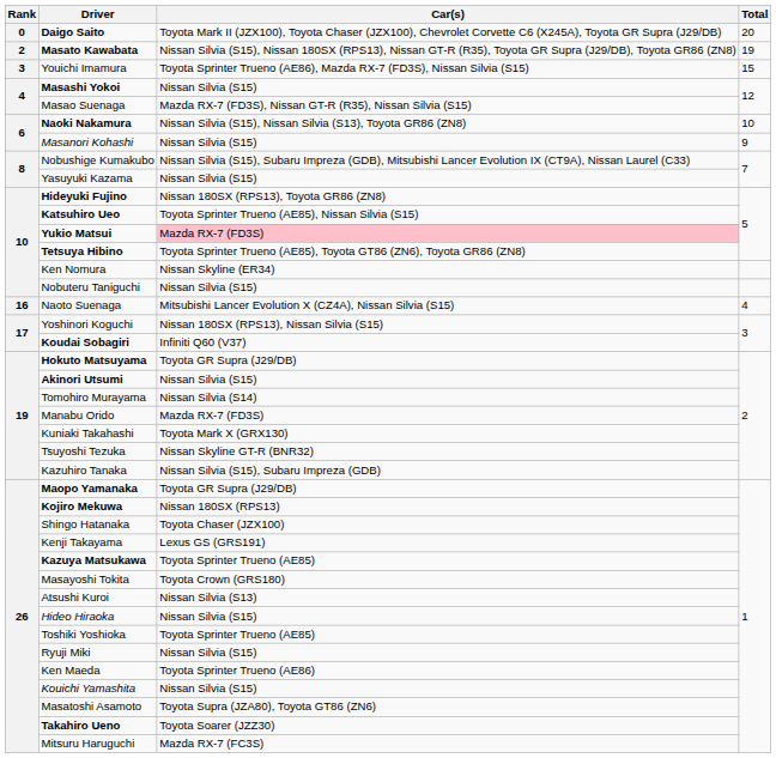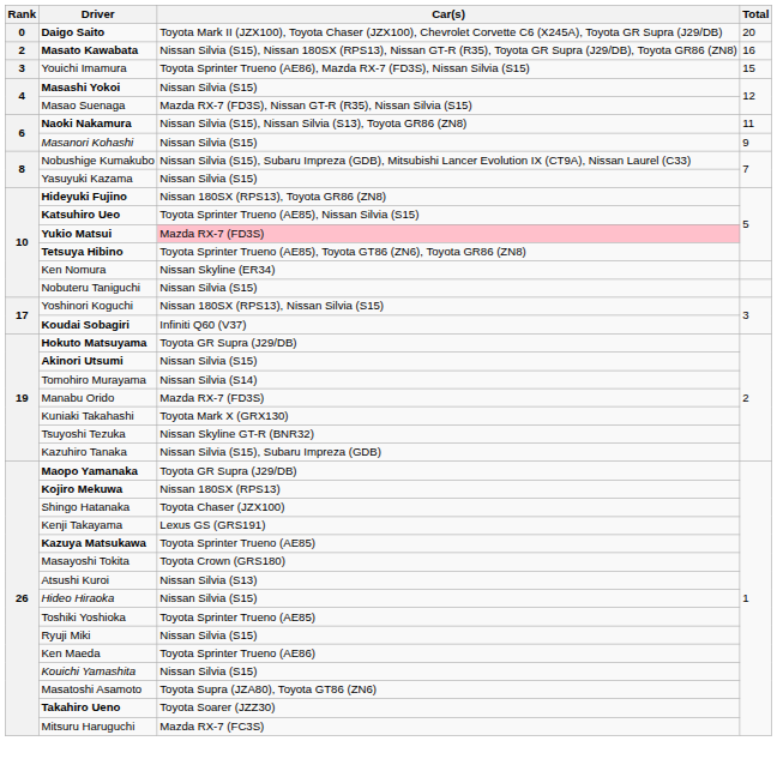Masato Kawabata | Total: 19 -> 16
Naoki Nakamura | Total: 10 -> 11
- row: 16 | Naoto Suenaga | Mitsubishi Lancer Evolution X (CZ4A), Nissan Silvia (S15) | 4
